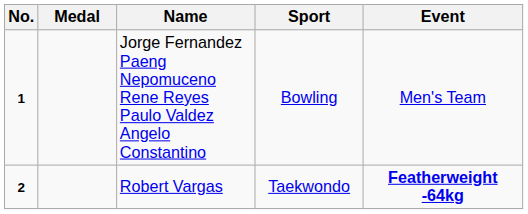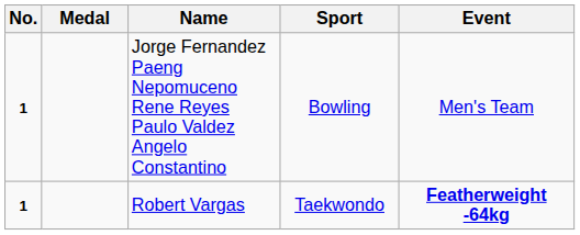Robert Vargas | No.: 2 -> 1
